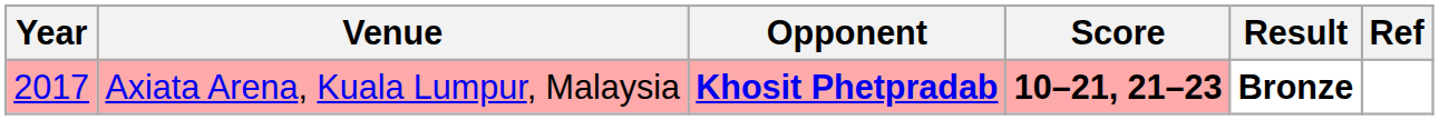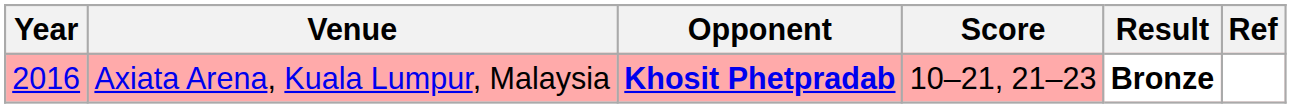Axiata Arena, Kuala Lumpur, Malaysia | Year: 2017 -> 2016
Axiata Arena, Kuala Lumpur, Malaysia | Score: bold -> normal
